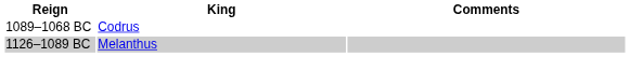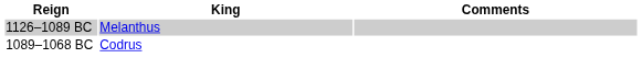rows swapped: 1126–1089 BC <-> 1089–1068 BC
